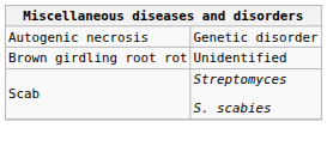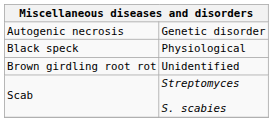+ row: Black speck | Physiological
